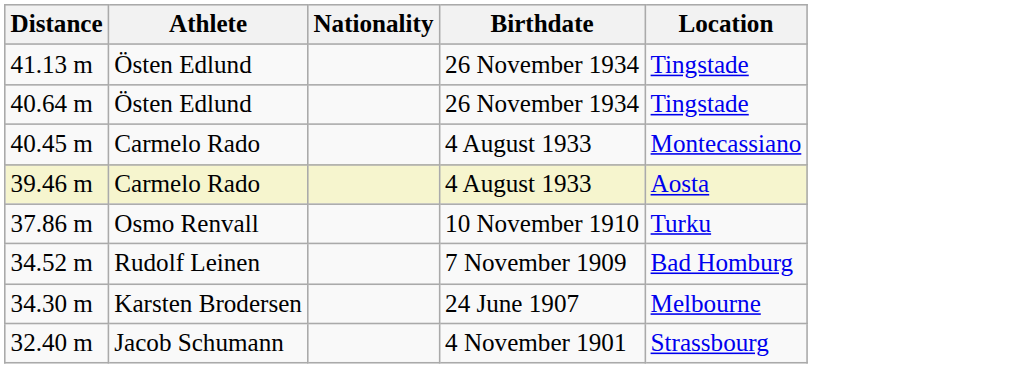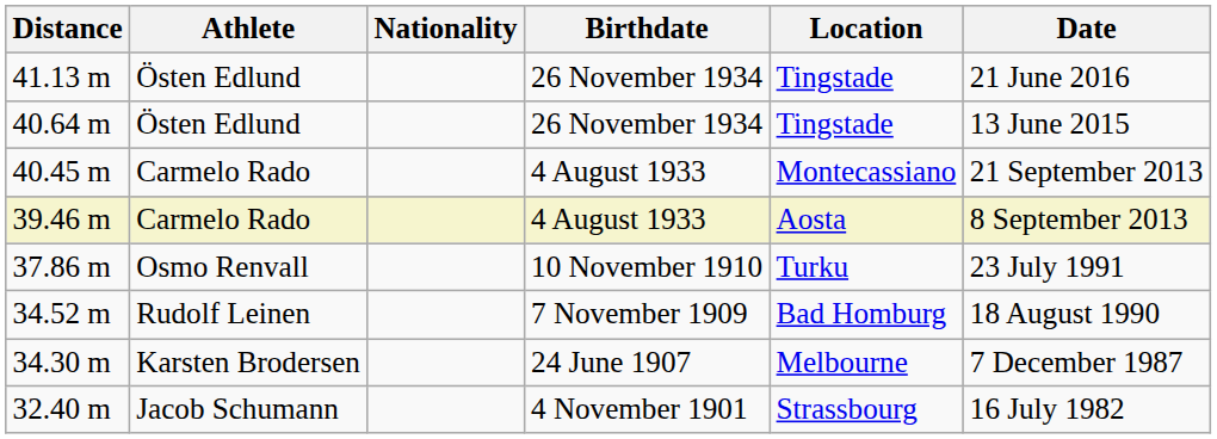+ column: Date | 21 June 2016 | 13 June 2015 | 21 September 2013 | 8 September 2013 | 23 July 1991 | 18 August 1990 | 7 December 1987 | 16 July 1982
